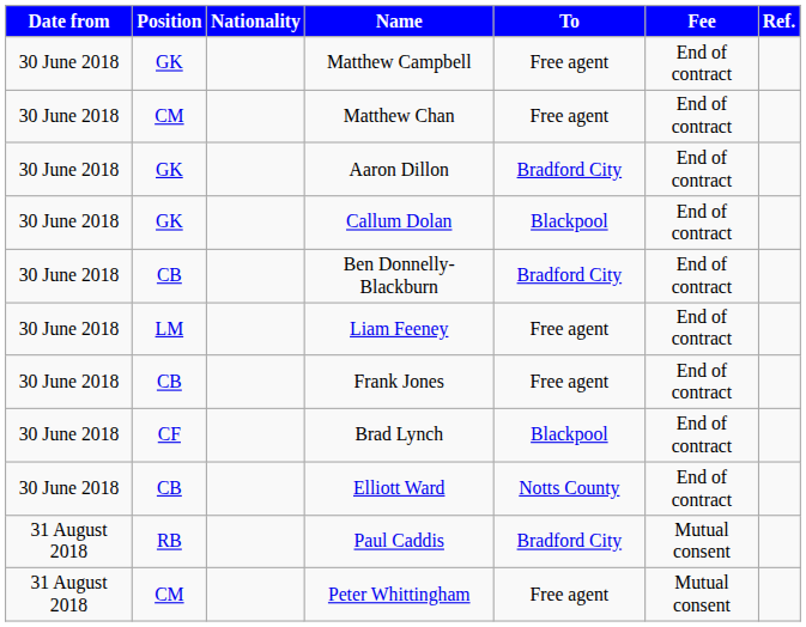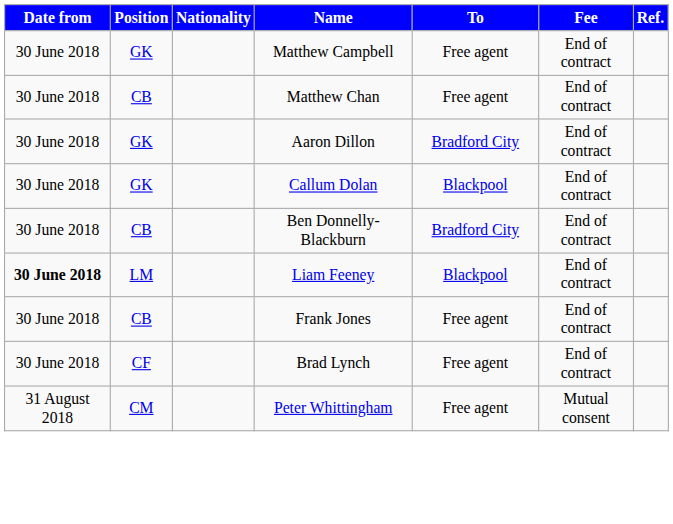Matthew Chan | Position: CM -> CB
Liam Feeney | Date from: normal -> bold
Liam Feeney | To: Free agent -> Blackpool
Brad Lynch | To: Blackpool -> Free agent
- row: 30 June 2018 | CB | Elliott Ward | Notts County | End of contract
- row: 31 August 2018 | RB | Paul Caddis | Bradford City | Mutual consent
